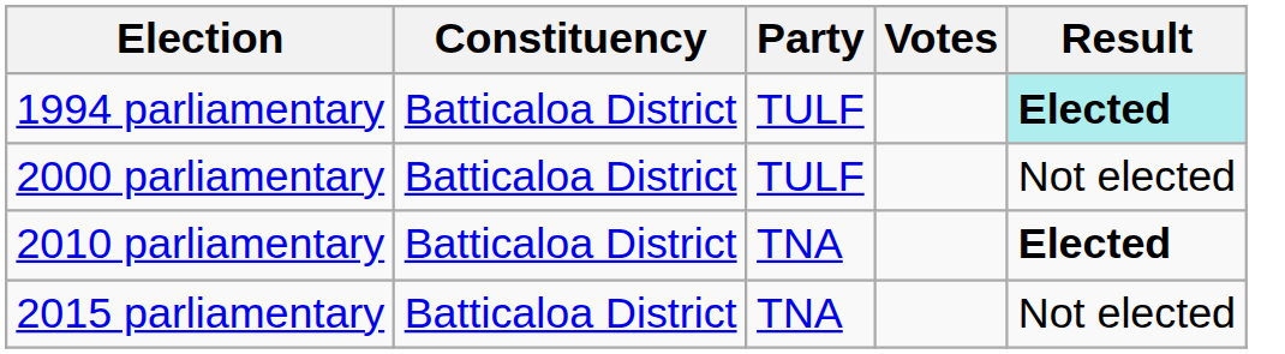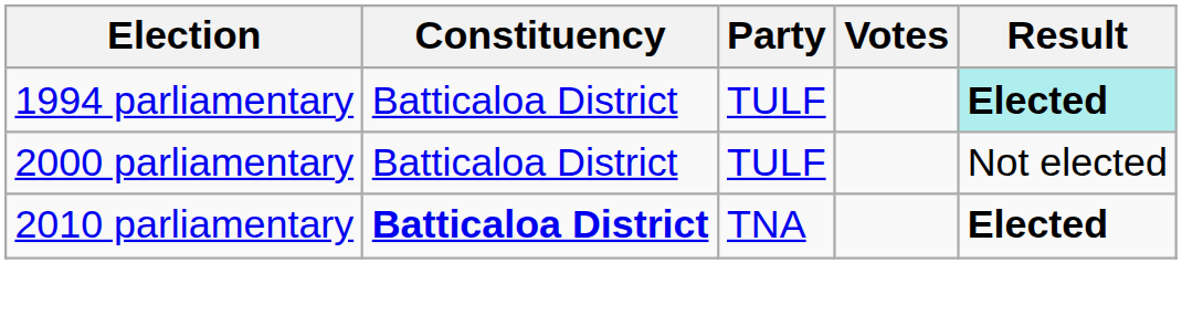2010 parliamentary | Constituency: normal -> bold
- row: 2015 parliamentary | Batticaloa District | TNA | Not elected
